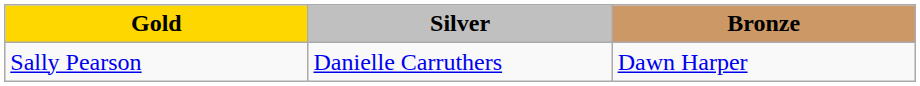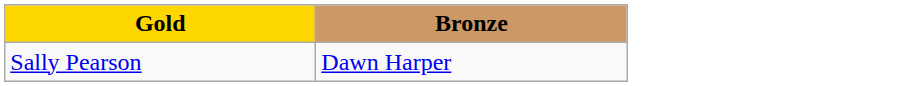- column: Silver | Danielle Carruthers
